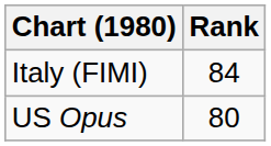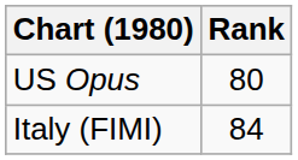rows swapped: Italy (FIMI) <-> US Opus
